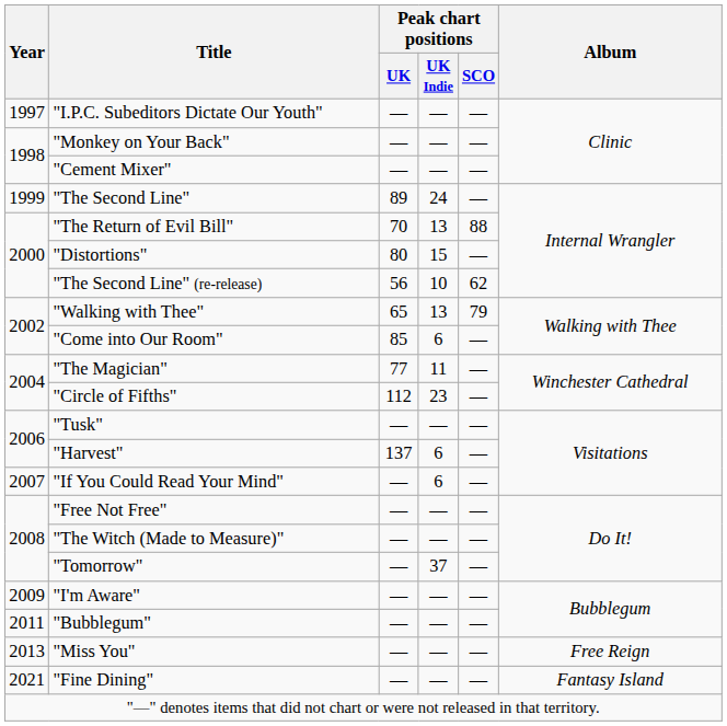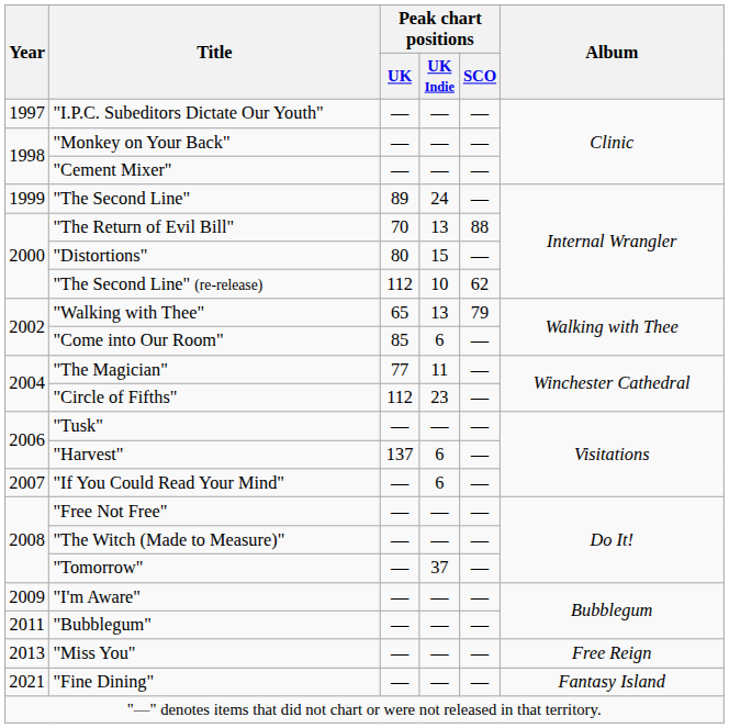"The Second Line" (re-release) | Peak chart positions / UK: 56 -> 112
